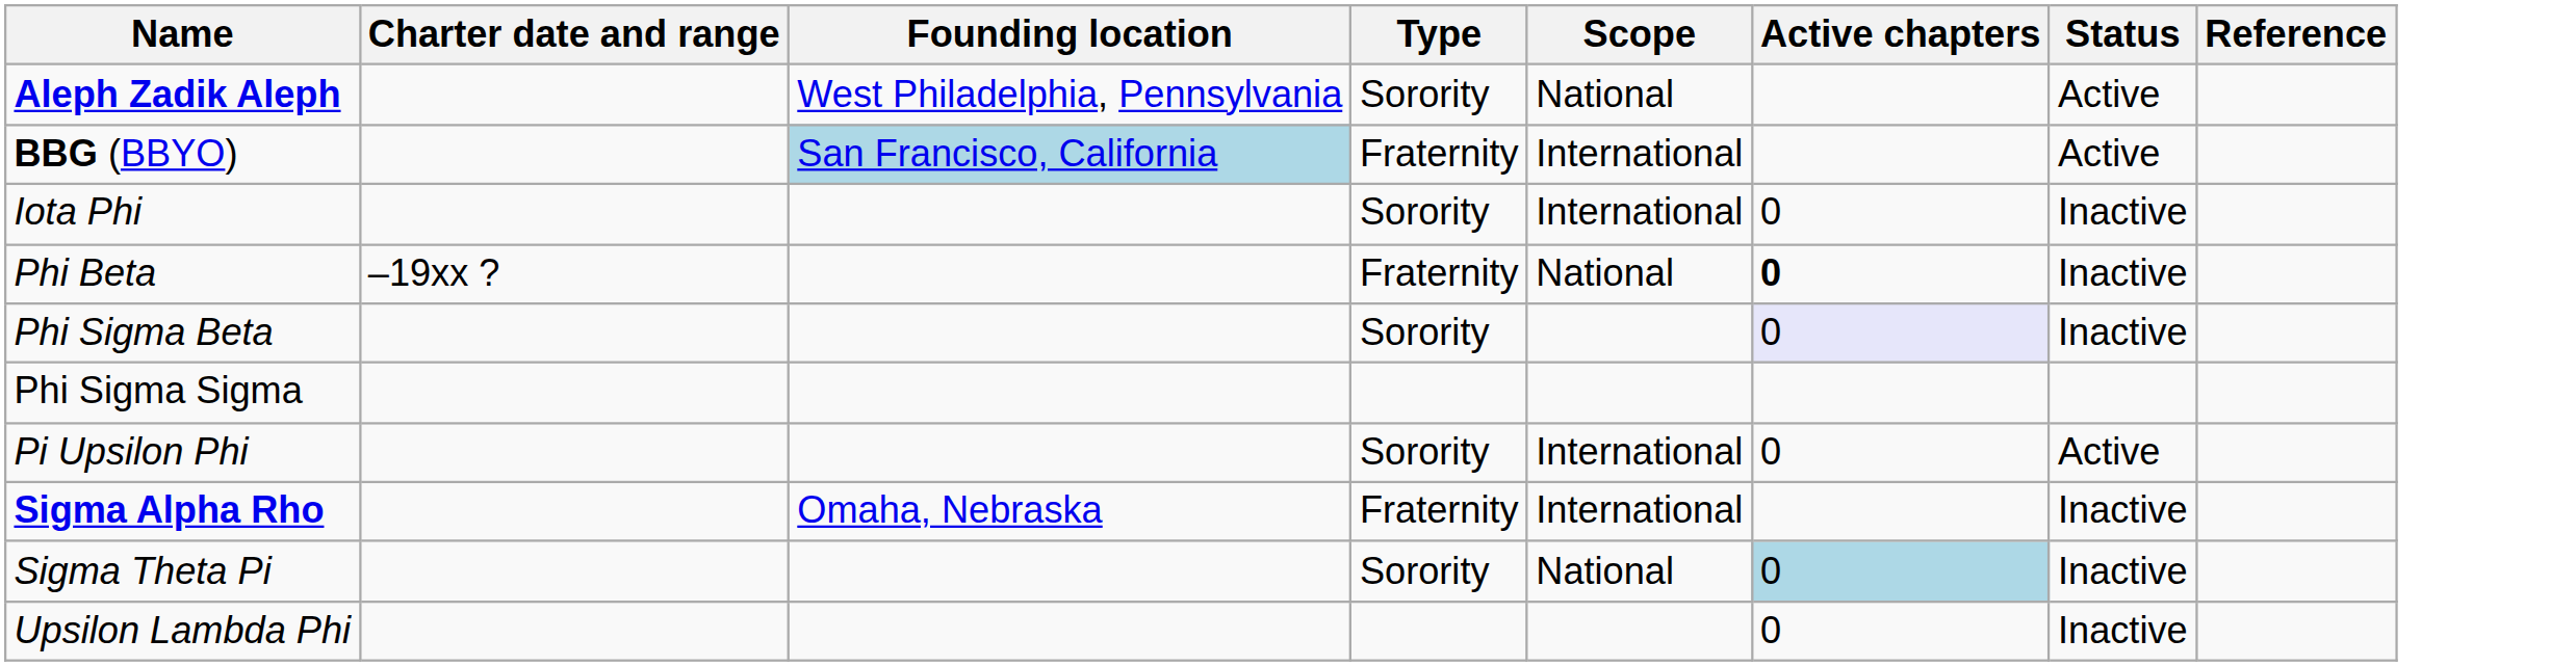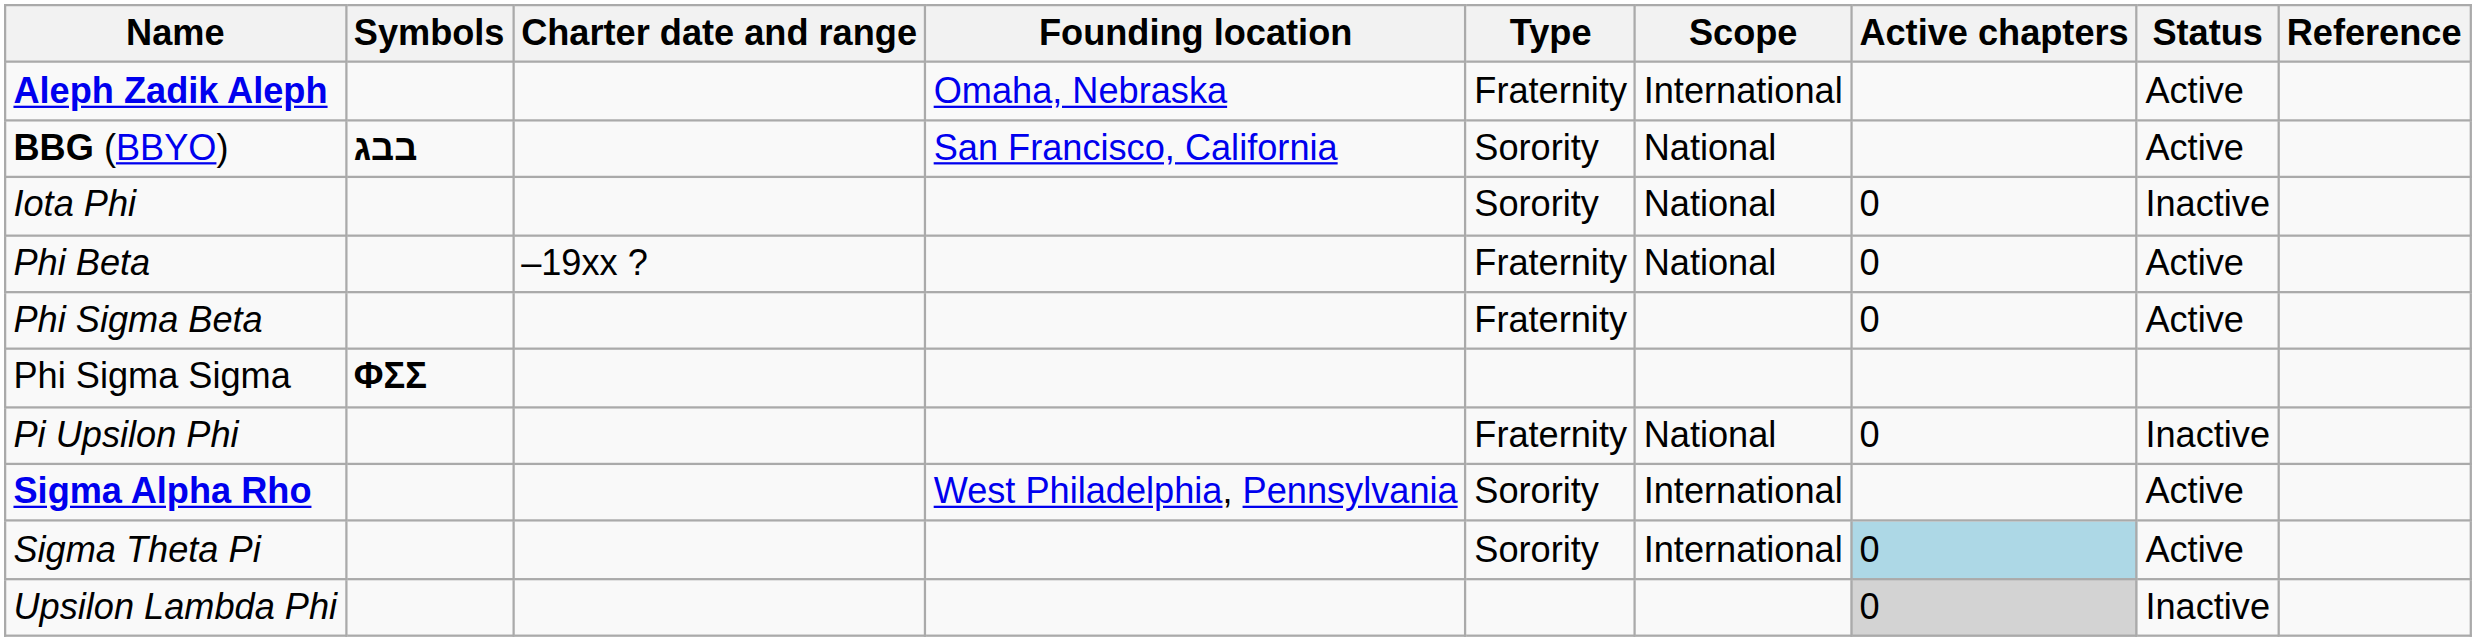+ column: Symbols | בבג | ΦΣΣ
Aleph Zadik Aleph | Founding location: West Philadelphia, Pennsylvania -> Omaha, Nebraska
Aleph Zadik Aleph | Type: Sorority -> Fraternity
Aleph Zadik Aleph | Scope: National -> International
BBG (BBYO) | Founding location: lightblue background -> no background
BBG (BBYO) | Type: Fraternity -> Sorority
BBG (BBYO) | Scope: International -> National
Iota Phi | Scope: International -> National
Phi Beta | Active chapters: bold -> normal
Phi Beta | Status: Inactive -> Active
Phi Sigma Beta | Type: Sorority -> Fraternity
Phi Sigma Beta | Active chapters: lavender background -> no background
Phi Sigma Beta | Status: Inactive -> Active
Pi Upsilon Phi | Type: Sorority -> Fraternity
Pi Upsilon Phi | Scope: International -> National
Pi Upsilon Phi | Status: Active -> Inactive
Sigma Alpha Rho | Founding location: Omaha, Nebraska -> West Philadelphia, Pennsylvania
Sigma Alpha Rho | Type: Fraternity -> Sorority
Sigma Alpha Rho | Status: Inactive -> Active
Sigma Theta Pi | Scope: National -> International
Sigma Theta Pi | Status: Inactive -> Active
Upsilon Lambda Phi | Active chapters: no background -> lightgrey background
